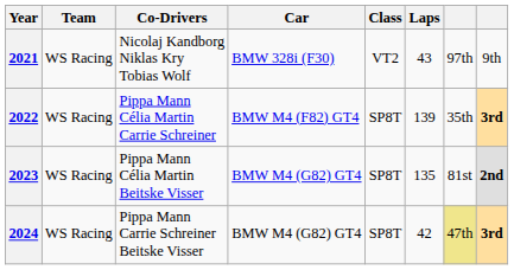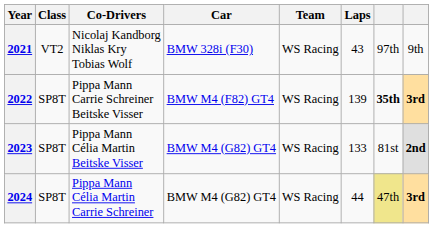columns swapped: Team <-> Class
2022 | Co-Drivers: Pippa Mann Célia Martin Carrie Schreiner -> Pippa Mann Carrie Schreiner Beitske Visser
2022 | column 7: normal -> bold
2023 | Laps: 135 -> 133
2024 | Co-Drivers: Pippa Mann Carrie Schreiner Beitske Visser -> Pippa Mann Célia Martin Carrie Schreiner
2024 | Laps: 42 -> 44
